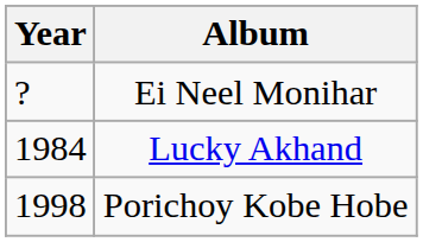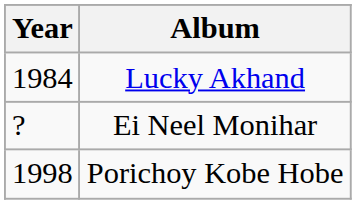rows swapped: Lucky Akhand <-> Ei Neel Monihar
